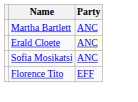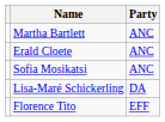Erald Cloete | Party: lightyellow background -> no background
+ row: Lisa-Maré Schickerling | DA
